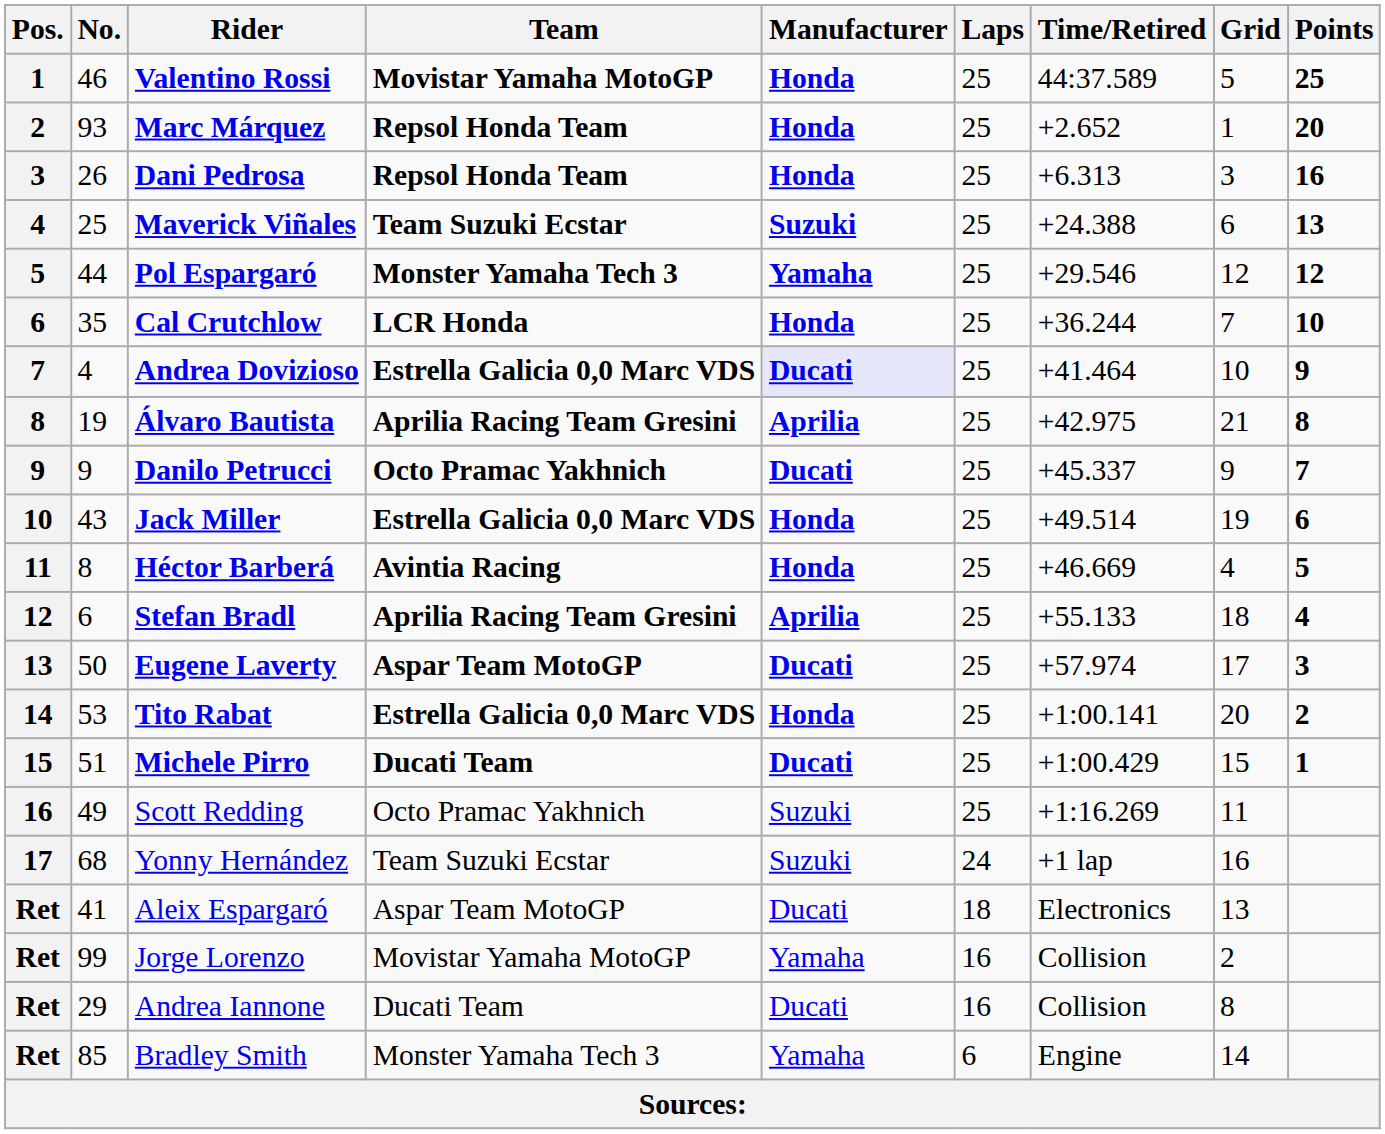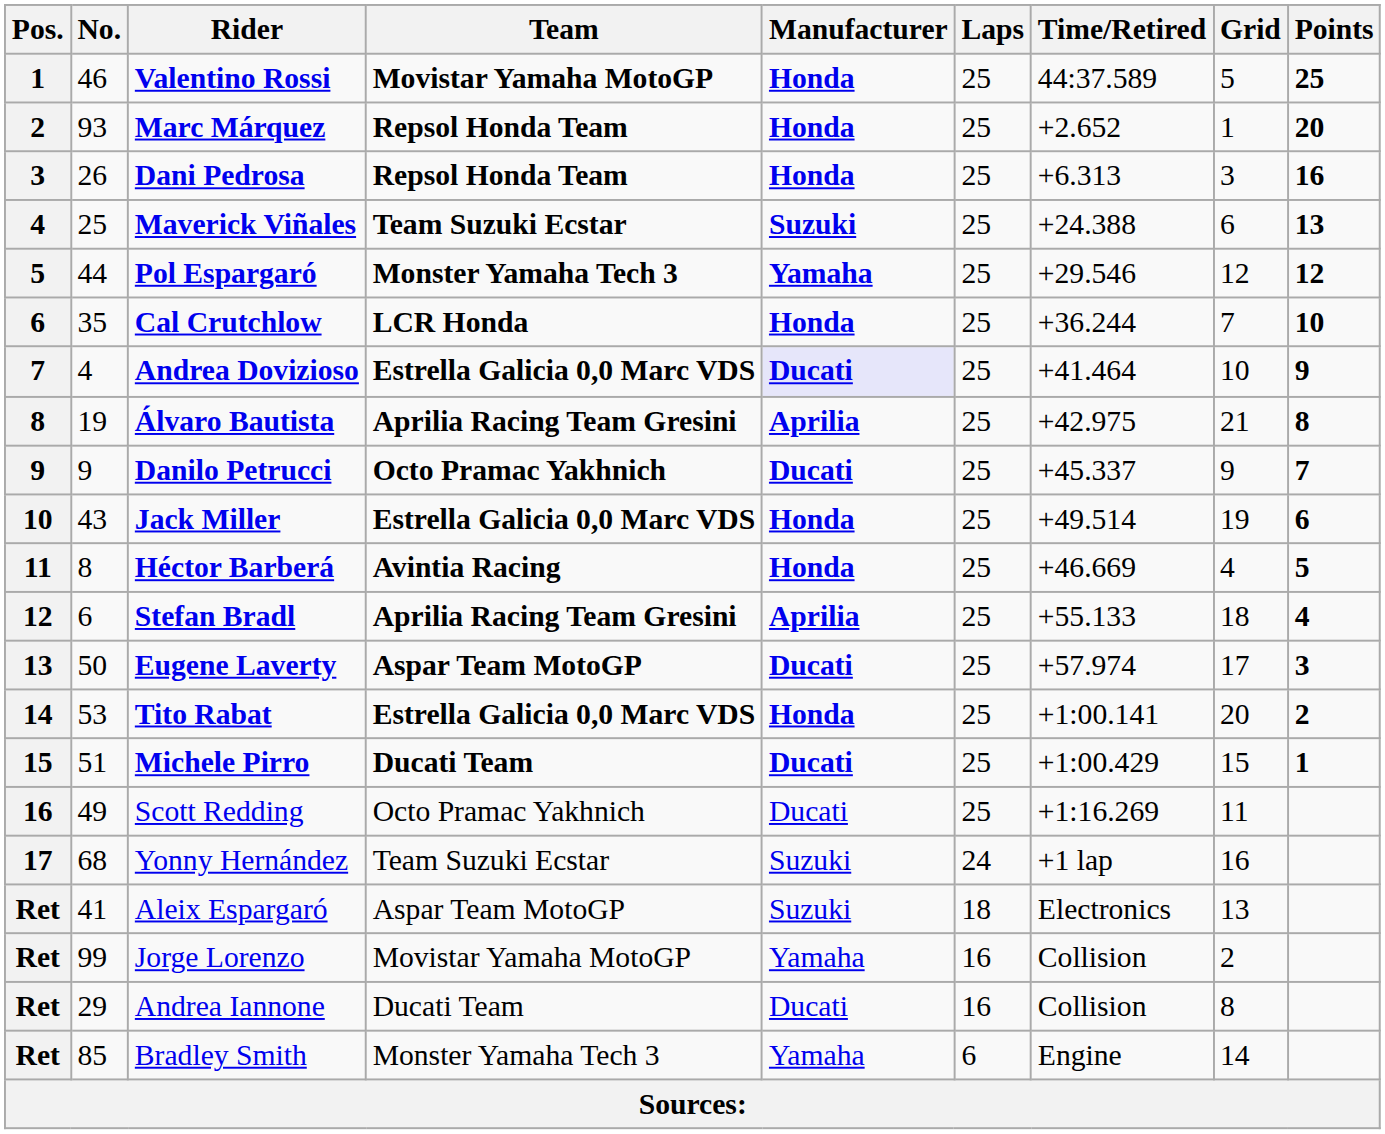Scott Redding | Manufacturer: Suzuki -> Ducati
Aleix Espargaró | Manufacturer: Ducati -> Suzuki
